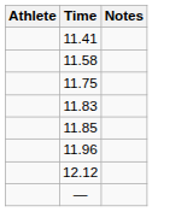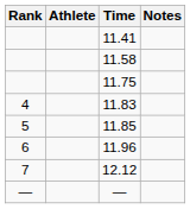+ column: Rank | 4 | 5 | 6 | 7 | —
